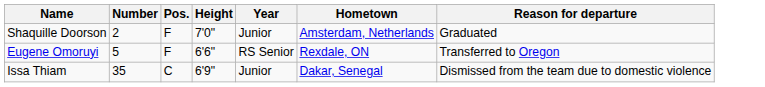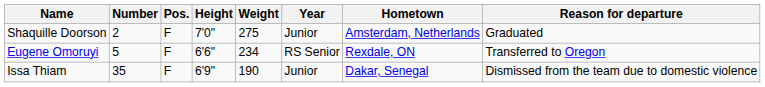+ column: Weight | 275 | 234 | 190
Issa Thiam | Pos.: C -> F
